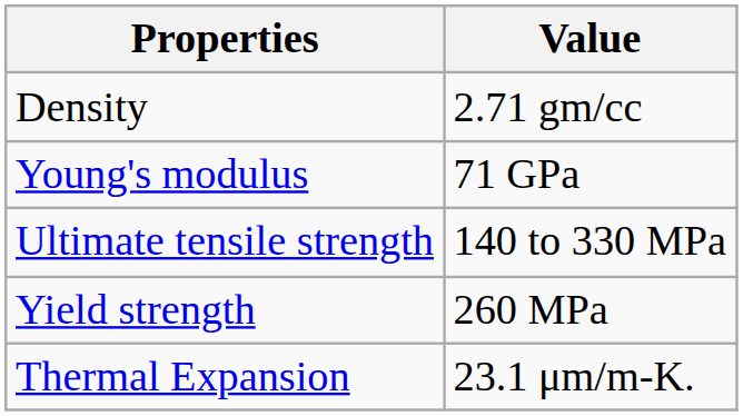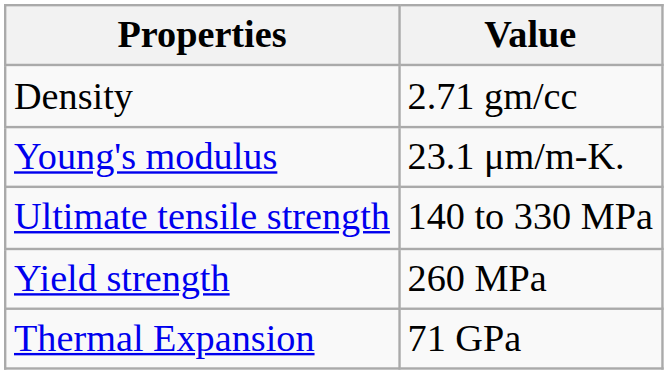Young's modulus | Value: 71 GPa -> 23.1 μm/m-K.
Thermal Expansion | Value: 23.1 μm/m-K. -> 71 GPa
